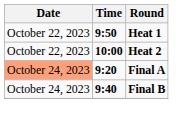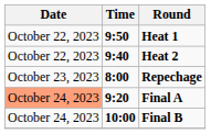Heat 2 | Time: 10:00 -> 9:40
+ row: October 23, 2023 | 8:00 | Repechage
Final B | Time: 9:40 -> 10:00
